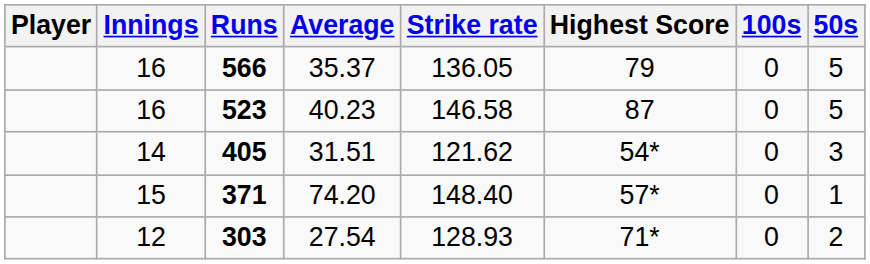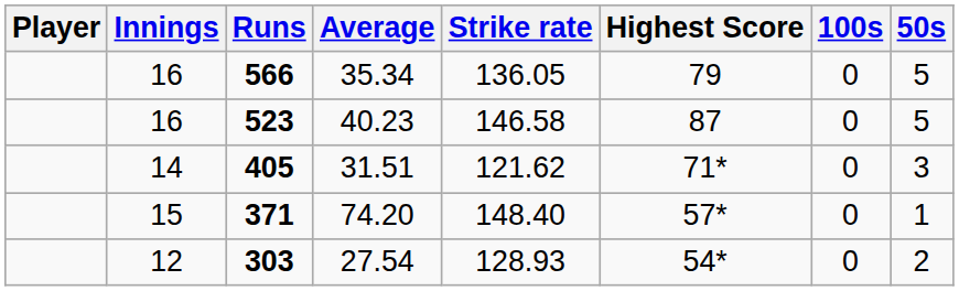566 | Average: 35.37 -> 35.34
405 | Highest Score: 54* -> 71*
303 | Highest Score: 71* -> 54*
